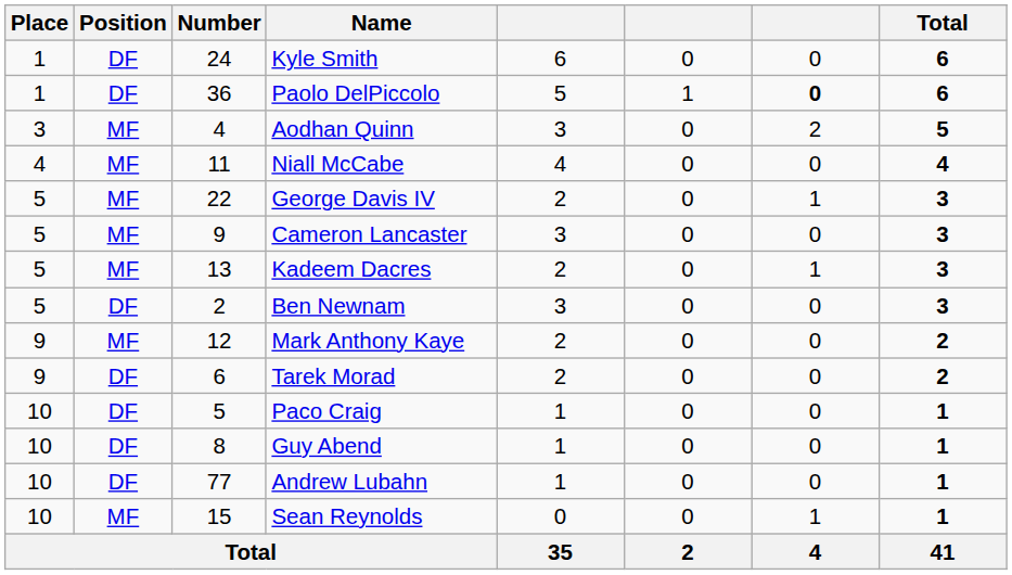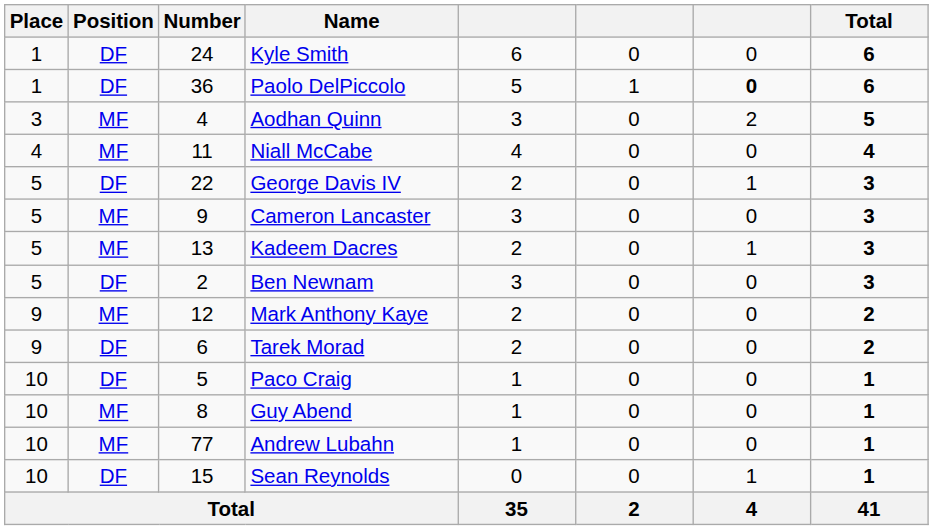George Davis IV | Position: MF -> DF
Guy Abend | Position: DF -> MF
Andrew Lubahn | Position: DF -> MF
Sean Reynolds | Position: MF -> DF
